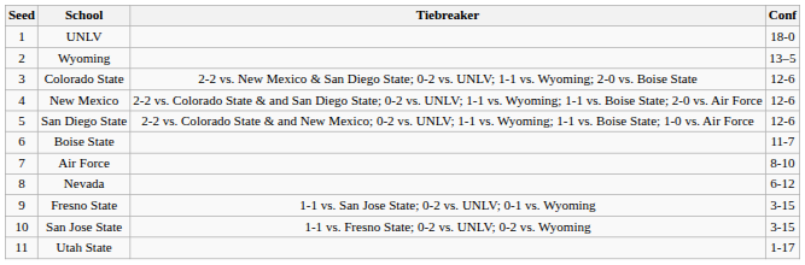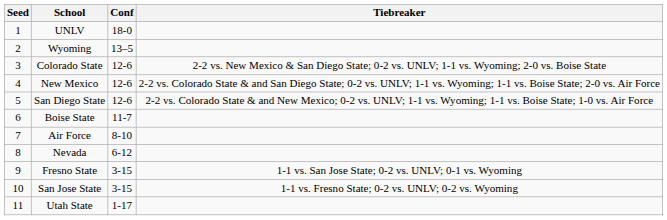columns swapped: Conf <-> Tiebreaker
